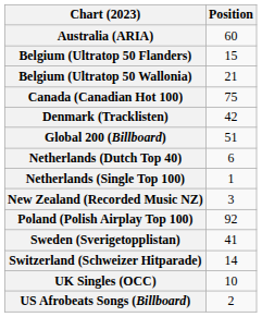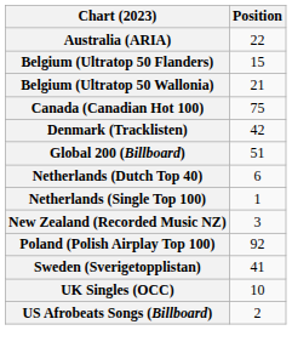Australia (ARIA) | Position: 60 -> 22
- row: Switzerland (Schweizer Hitparade) | 14
